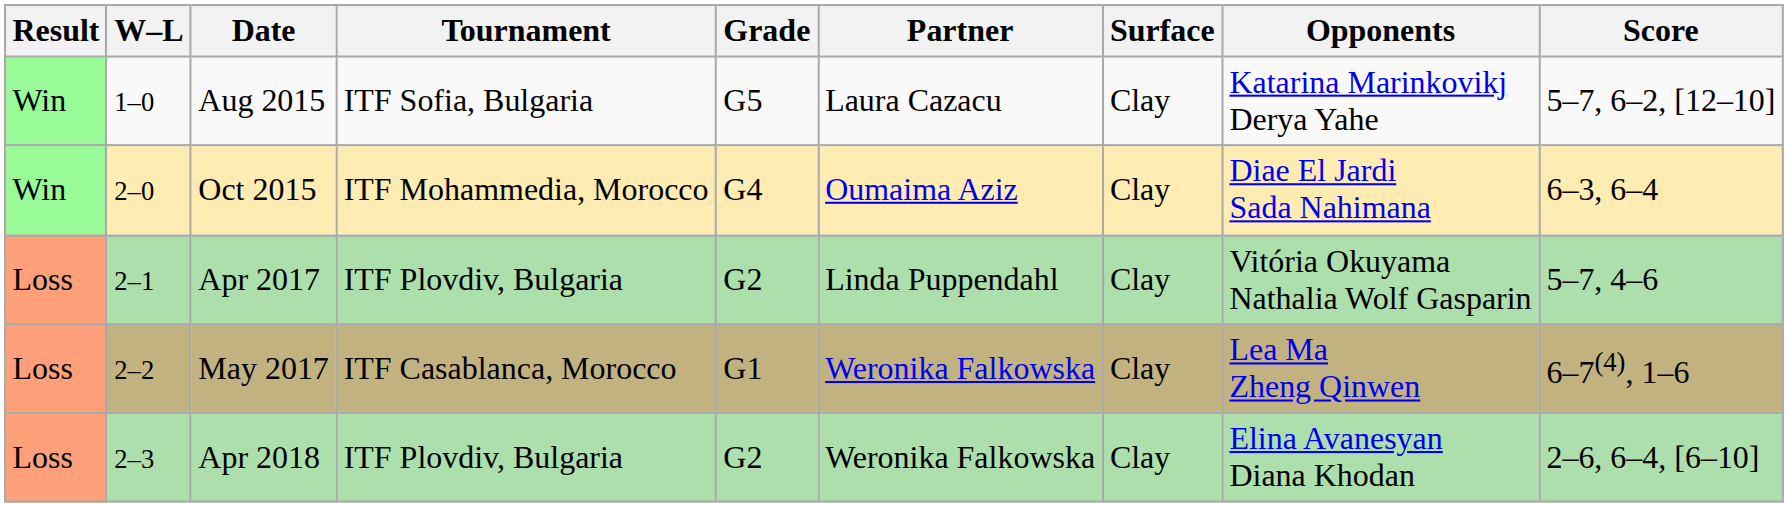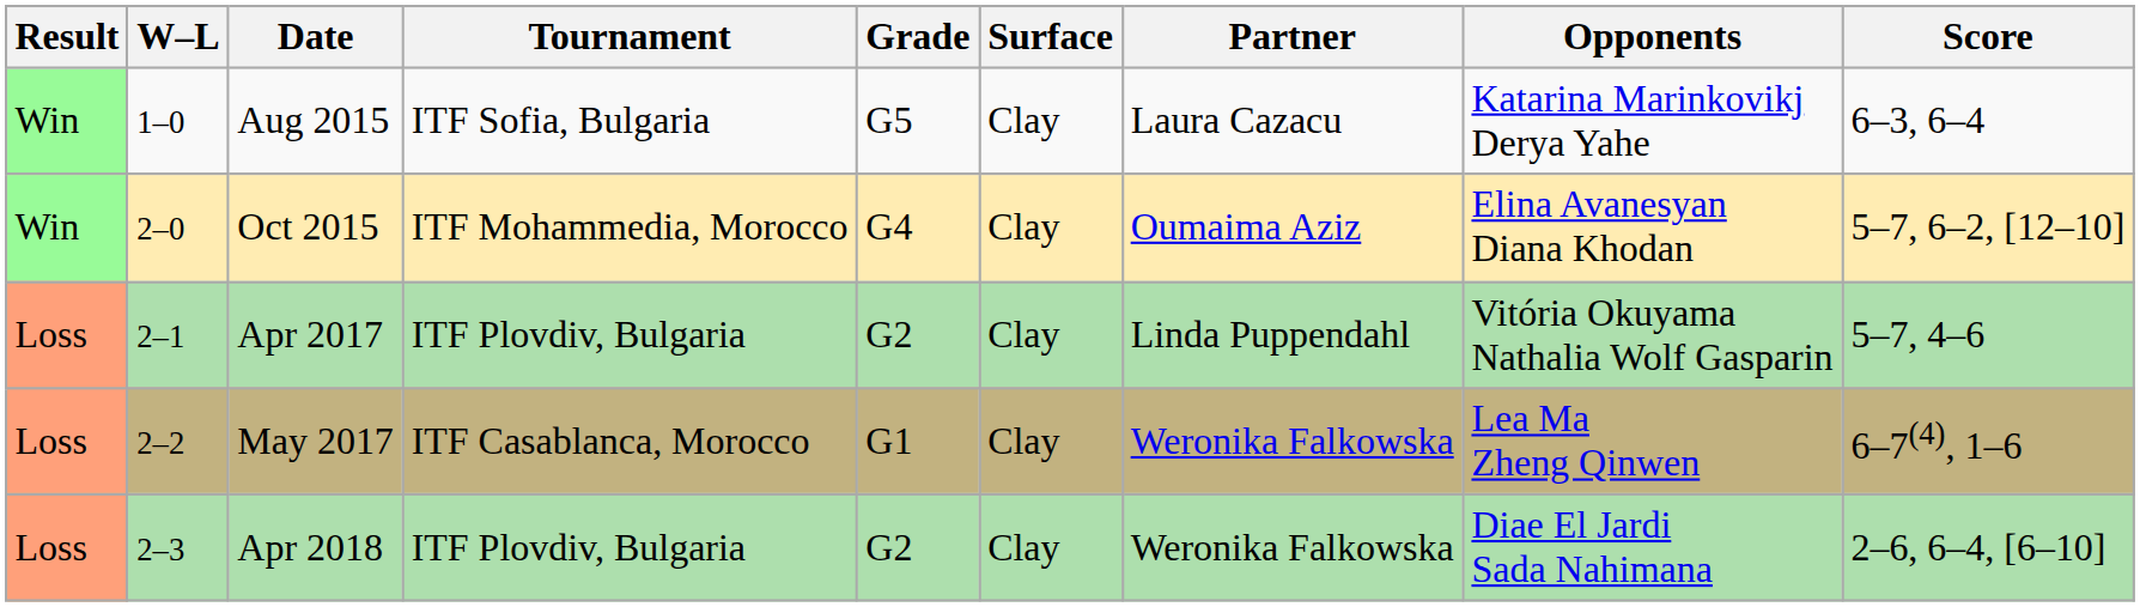columns swapped: Surface <-> Partner
Aug 2015 | Score: 5–7, 6–2, [12–10] -> 6–3, 6–4
Oct 2015 | Opponents: Diae El Jardi Sada Nahimana -> Elina Avanesyan Diana Khodan
Oct 2015 | Score: 6–3, 6–4 -> 5–7, 6–2, [12–10]
Apr 2018 | Opponents: Elina Avanesyan Diana Khodan -> Diae El Jardi Sada Nahimana
